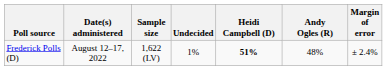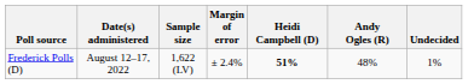columns swapped: Margin of error <-> Undecided
